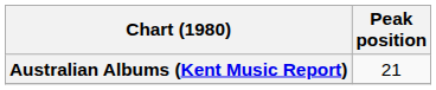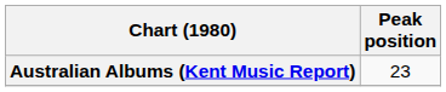Australian Albums (Kent Music Report) | Peak position: 21 -> 23
